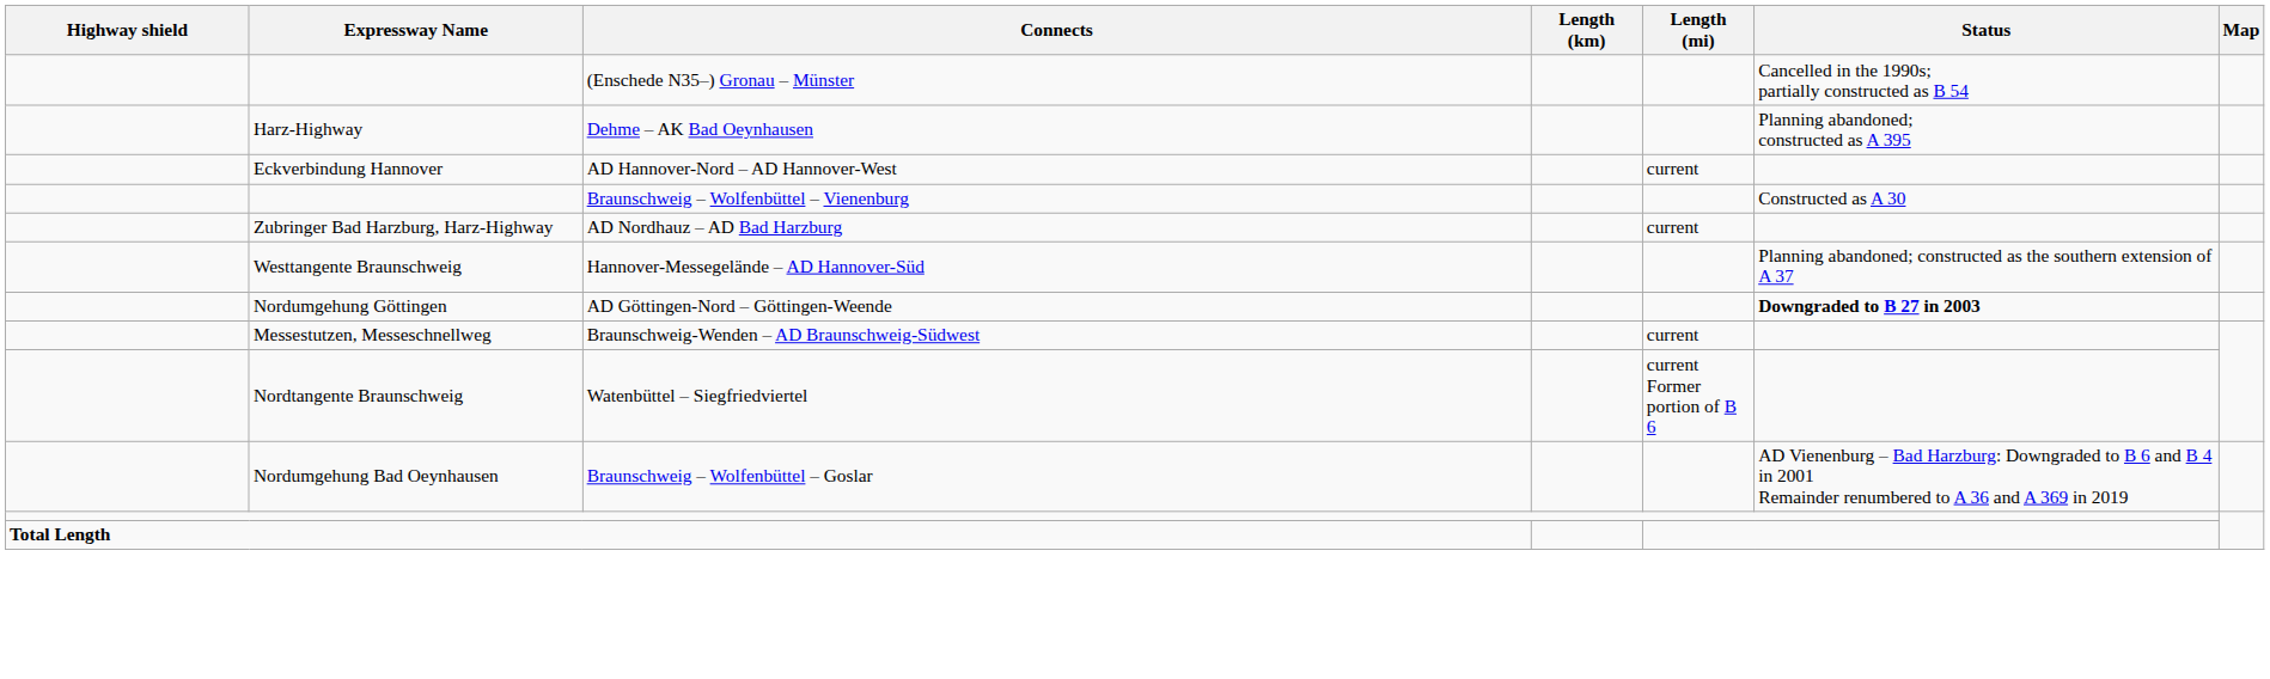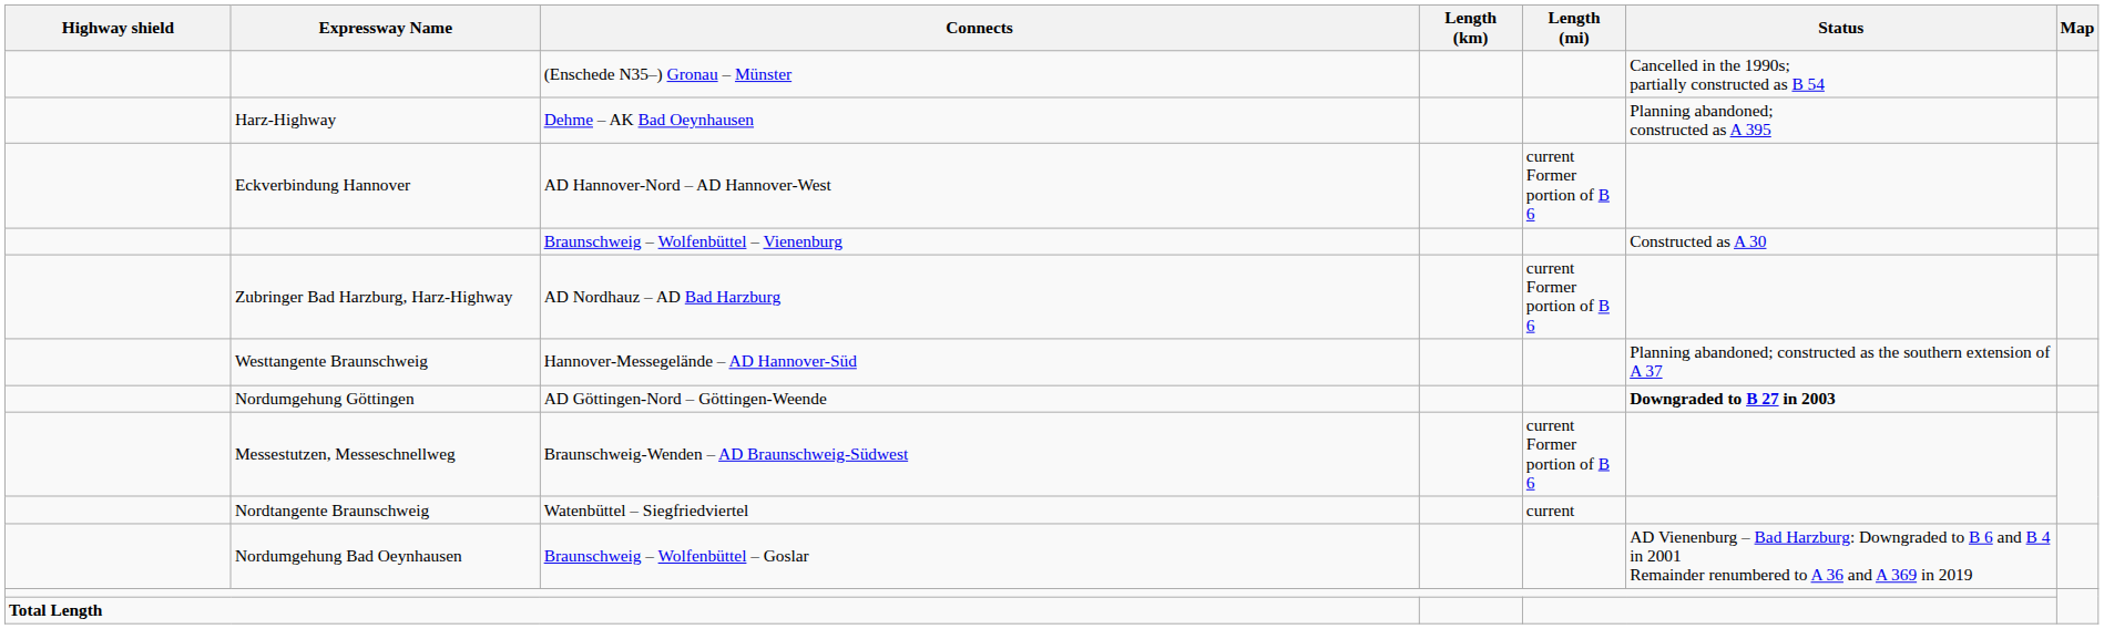AD Hannover-Nord – AD Hannover-West | Length (mi): current -> current Former portion of B 6
AD Nordhauz – AD Bad Harzburg | Length (mi): current -> current Former portion of B 6
Braunschweig-Wenden – AD Braunschweig-Südwest | Length (mi): current -> current Former portion of B 6
Watenbüttel – Siegfriedviertel | Length (mi): current Former portion of B 6 -> current
